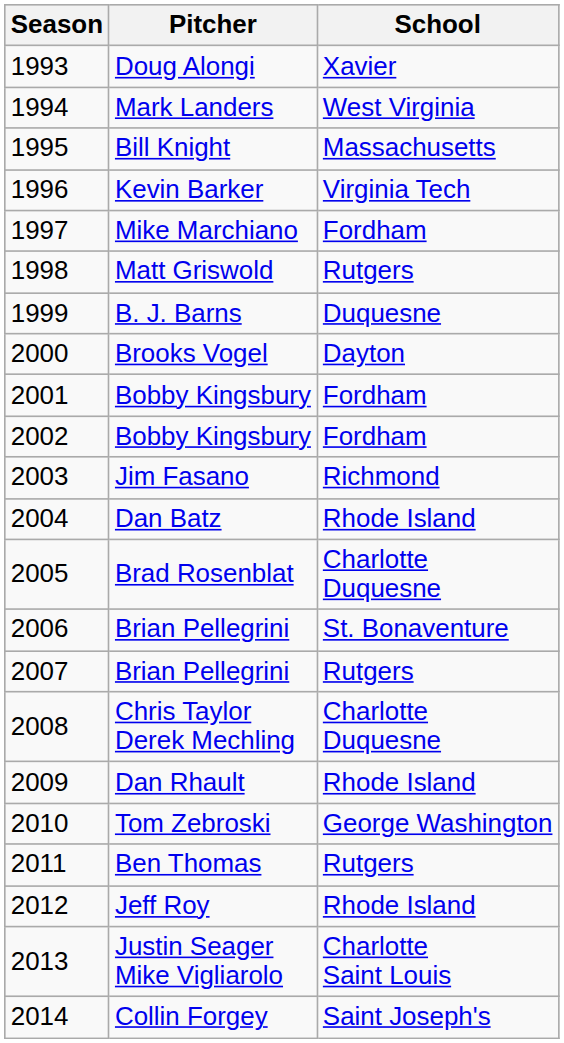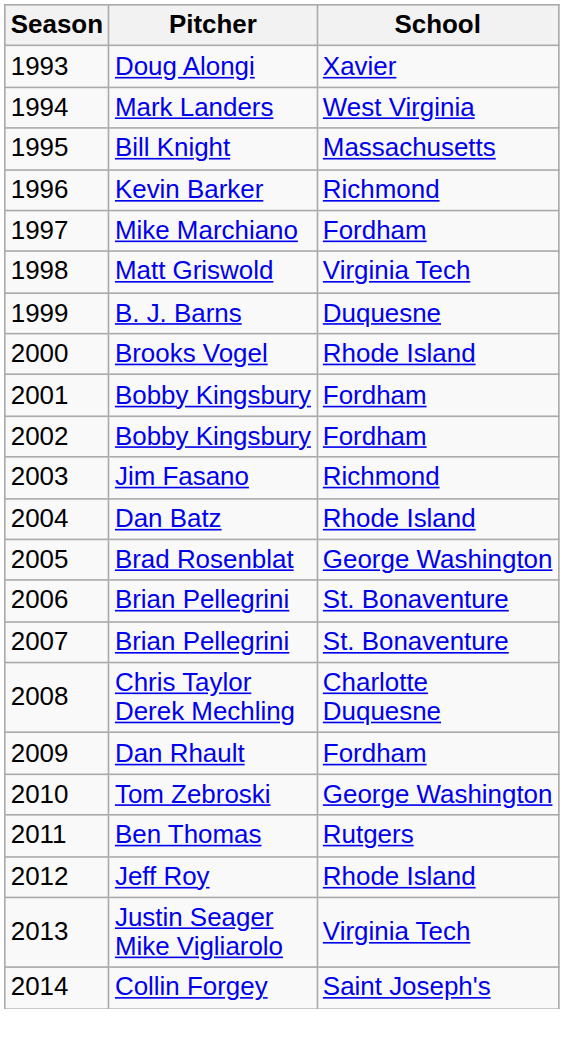Kevin Barker | School: Virginia Tech -> Richmond
Matt Griswold | School: Rutgers -> Virginia Tech
Brooks Vogel | School: Dayton -> Rhode Island
Brad Rosenblat | School: Charlotte Duquesne -> George Washington
2007 / Brian Pellegrini | School: Rutgers -> St. Bonaventure
Dan Rhault | School: Rhode Island -> Fordham
Justin Seager Mike Vigliarolo | School: Charlotte Saint Louis -> Virginia Tech
